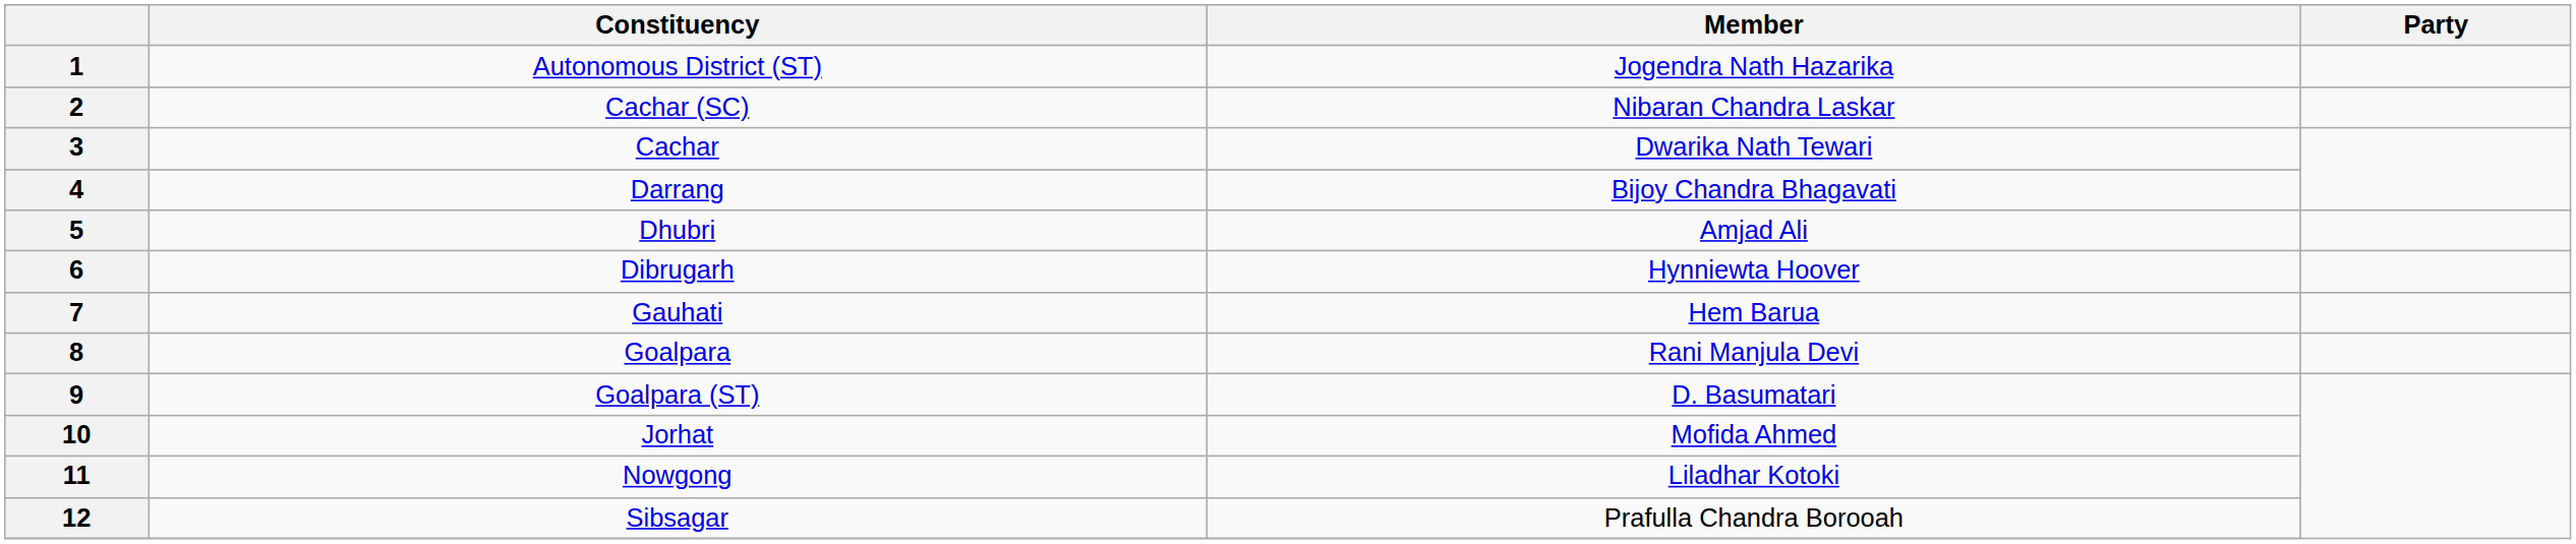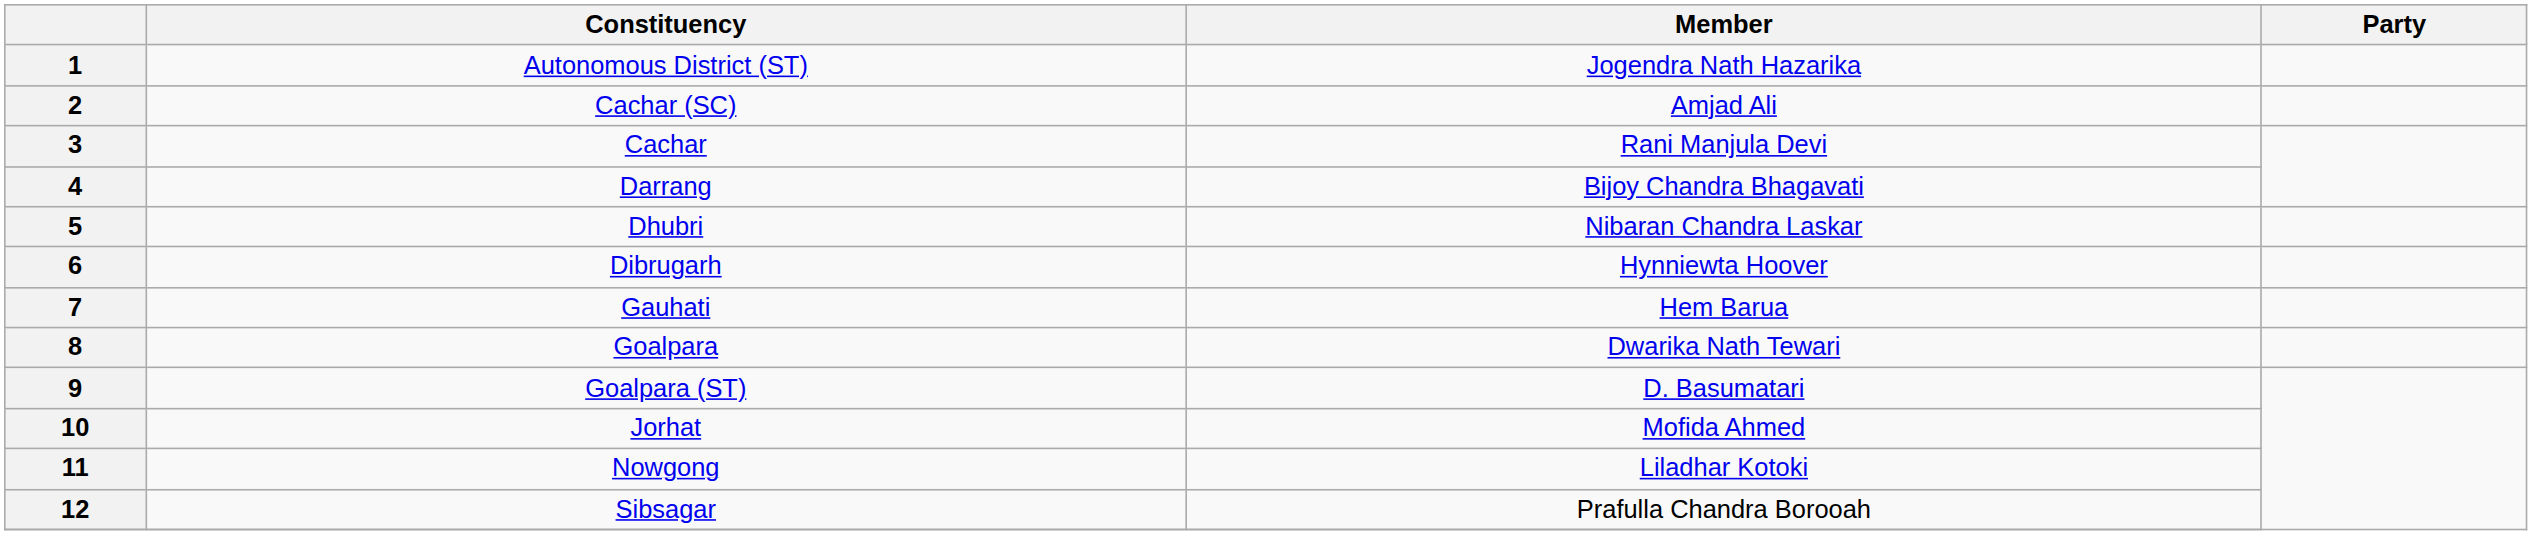2 | Member: Nibaran Chandra Laskar -> Amjad Ali
3 | Member: Dwarika Nath Tewari -> Rani Manjula Devi
5 | Member: Amjad Ali -> Nibaran Chandra Laskar
8 | Member: Rani Manjula Devi -> Dwarika Nath Tewari
